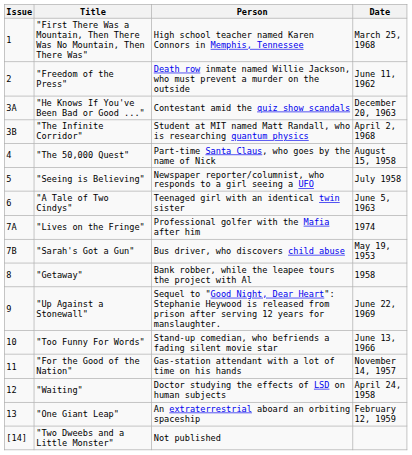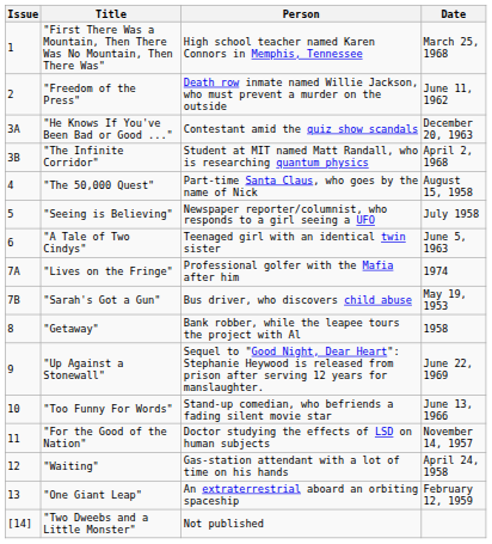"For the Good of the Nation" | Person: Gas-station attendant with a lot of time on his hands -> Doctor studying the effects of LSD on human subjects
"Waiting" | Person: Doctor studying the effects of LSD on human subjects -> Gas-station attendant with a lot of time on his hands
